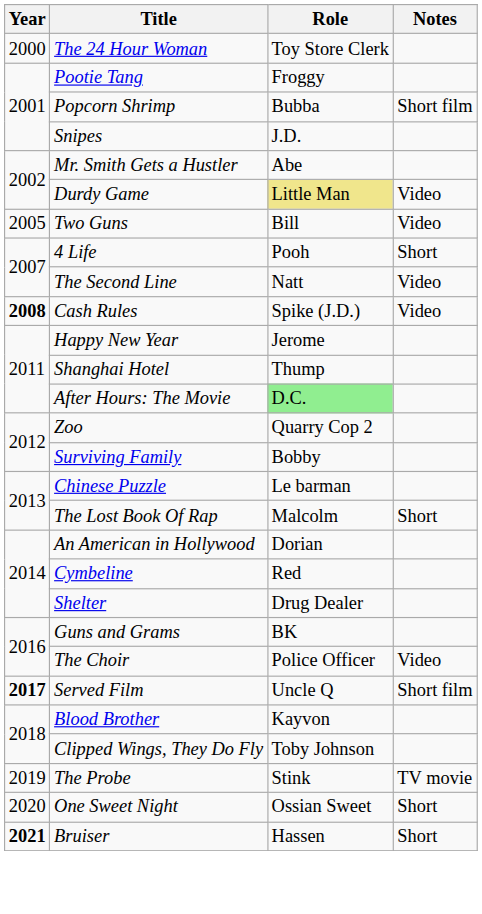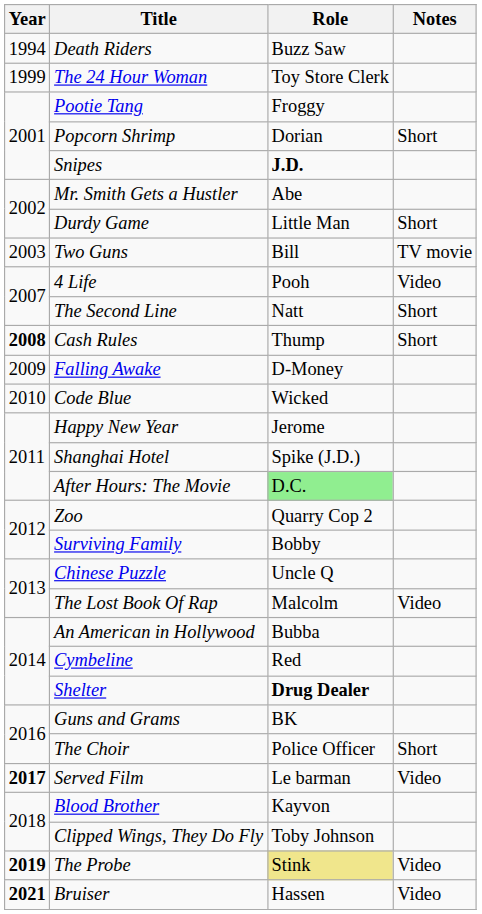+ row: 1994 | Death Riders | Buzz Saw
The 24 Hour Woman | Year: 2000 -> 1999
Popcorn Shrimp | Role: Bubba -> Dorian
Popcorn Shrimp | Notes: Short film -> Short
Snipes | Role: normal -> bold
Durdy Game | Role: khaki background -> no background
Durdy Game | Notes: Video -> Short
Two Guns | Year: 2005 -> 2003
Two Guns | Notes: Video -> TV movie
4 Life | Notes: Short -> Video
The Second Line | Notes: Video -> Short
Cash Rules | Role: Spike (J.D.) -> Thump
Cash Rules | Notes: Video -> Short
+ row: 2009 | Falling Awake | D-Money
+ row: 2010 | Code Blue | Wicked
Shanghai Hotel | Role: Thump -> Spike (J.D.)
Chinese Puzzle | Role: Le barman -> Uncle Q
The Lost Book Of Rap | Notes: Short -> Video
An American in Hollywood | Role: Dorian -> Bubba
Shelter | Role: normal -> bold
The Choir | Notes: Video -> Short
Served Film | Role: Uncle Q -> Le barman
Served Film | Notes: Short film -> Video
The Probe | Year: normal -> bold
The Probe | Role: no background -> khaki background
The Probe | Notes: TV movie -> Video
- row: 2020 | One Sweet Night | Ossian Sweet | Short
Bruiser | Notes: Short -> Video
